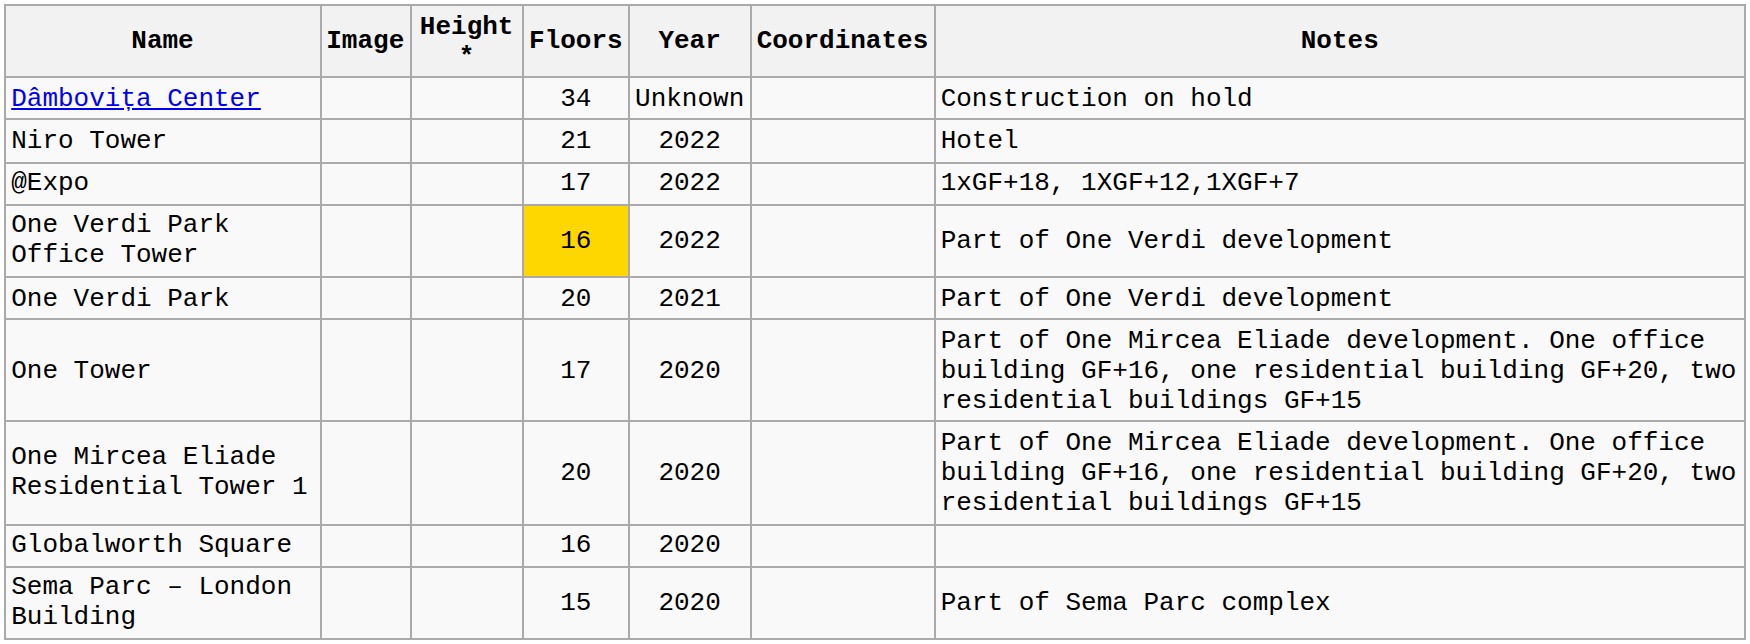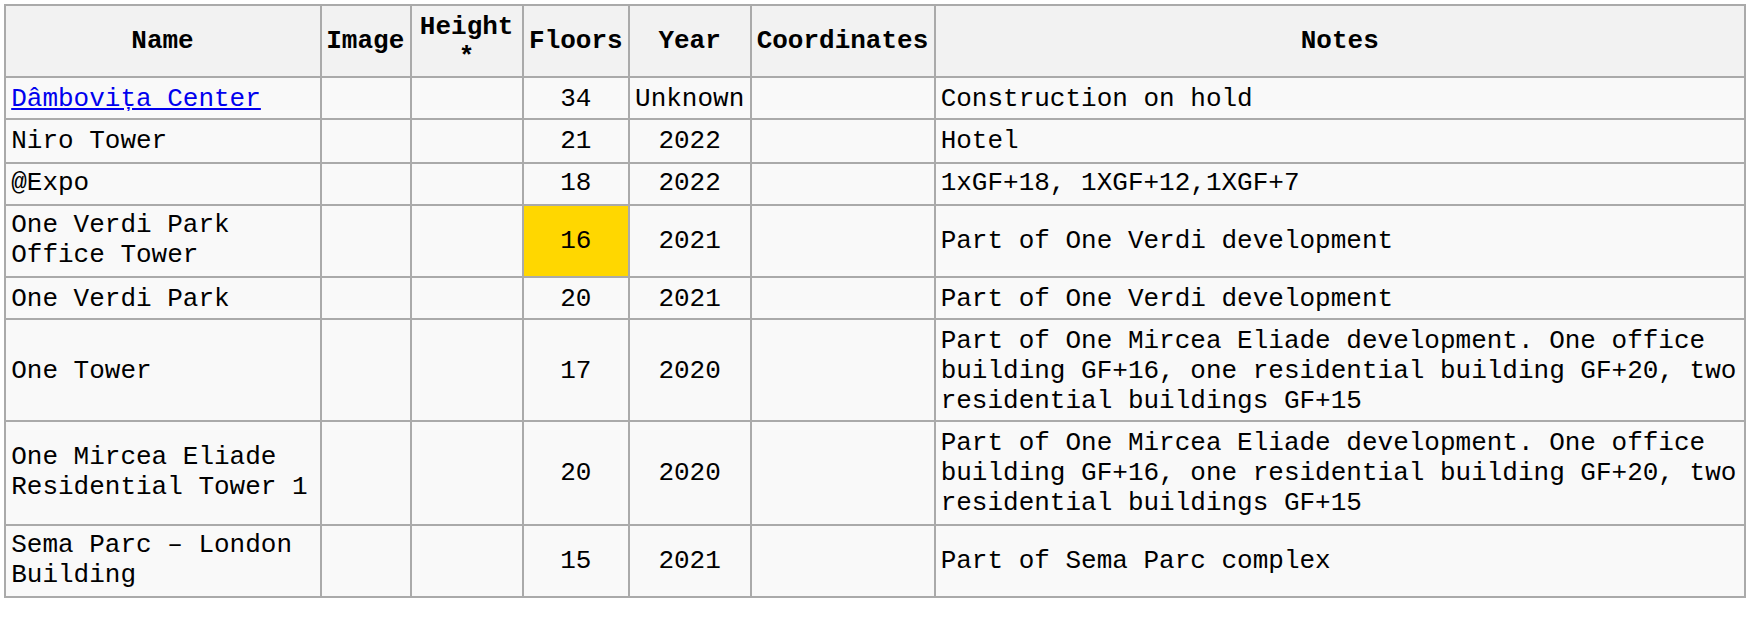@Expo | Floors: 17 -> 18
One Verdi Park Office Tower | Year: 2022 -> 2021
- row: Globalworth Square | 16 | 2020
Sema Parc – London Building | Year: 2020 -> 2021
